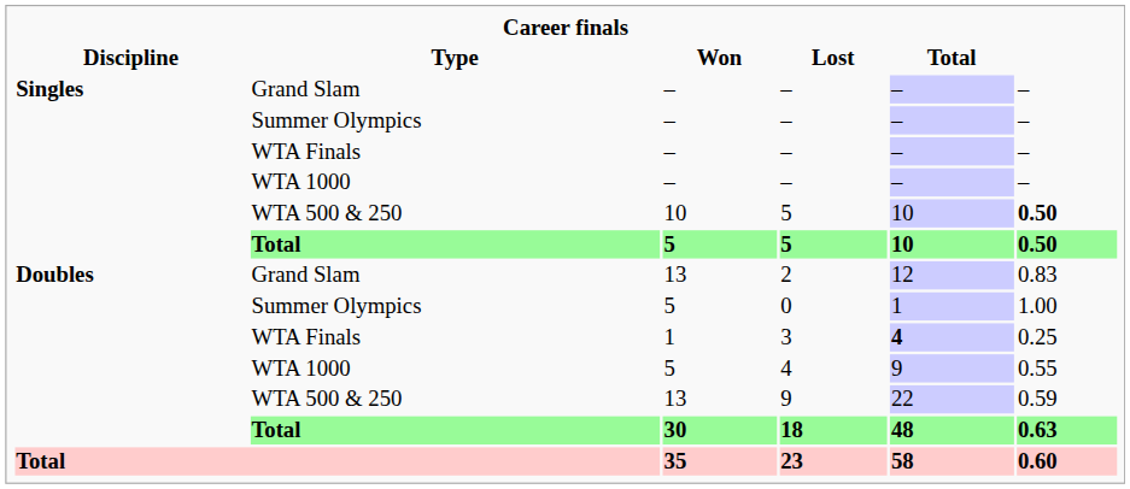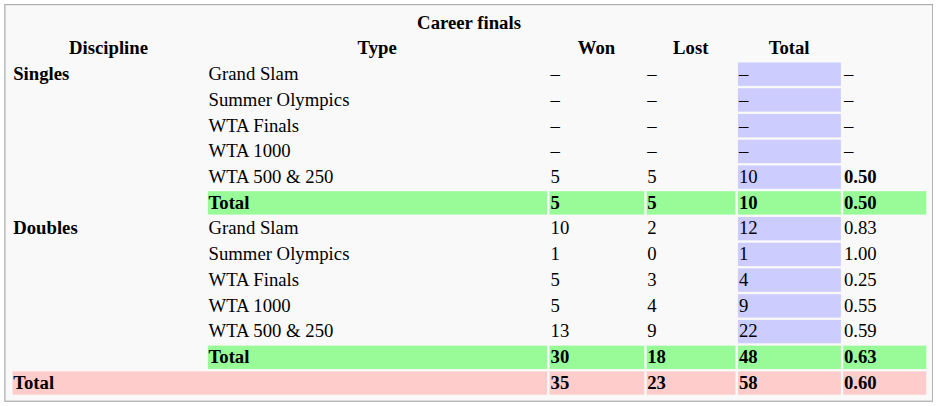WTA 500 & 250 / 5 | Won: 10 -> 5
2 | Won: 13 -> 10
0 | Won: 5 -> 1
3 | Won: 1 -> 5
3 | Total: bold -> normal
